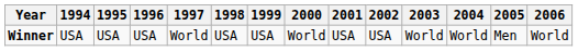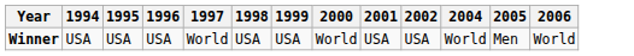- column: 2003 | World
